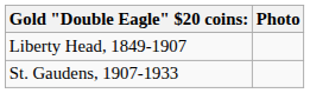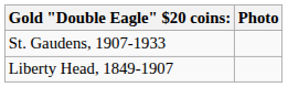rows swapped: Liberty Head, 1849-1907 <-> St. Gaudens, 1907-1933
